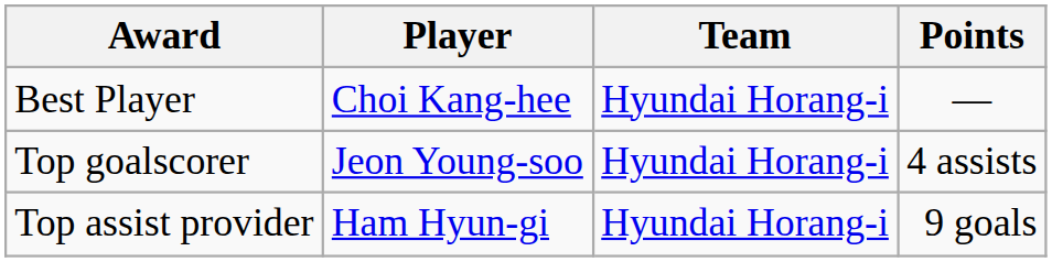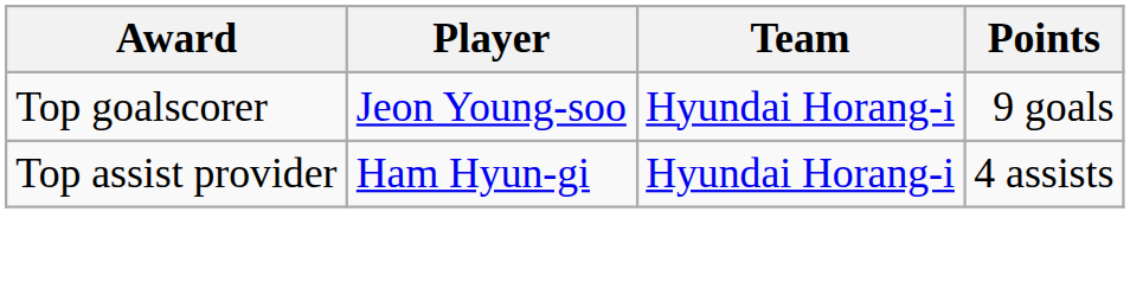- row: Best Player | Choi Kang-hee | Hyundai Horang-i | —
Top goalscorer | Points: 4 assists -> 9 goals
Top assist provider | Points: 9 goals -> 4 assists
